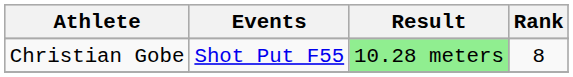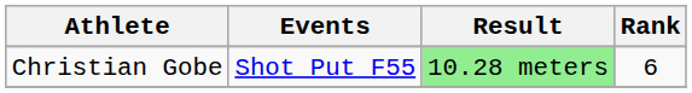Christian Gobe | Rank: 8 -> 6
